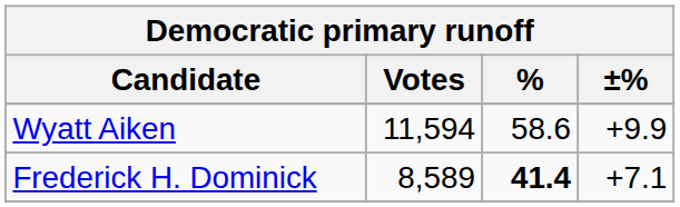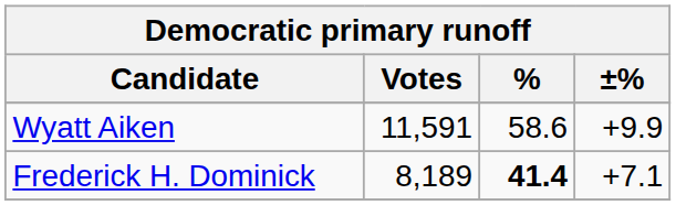Wyatt Aiken | Votes: 11,594 -> 11,591
Frederick H. Dominick | Votes: 8,589 -> 8,189
